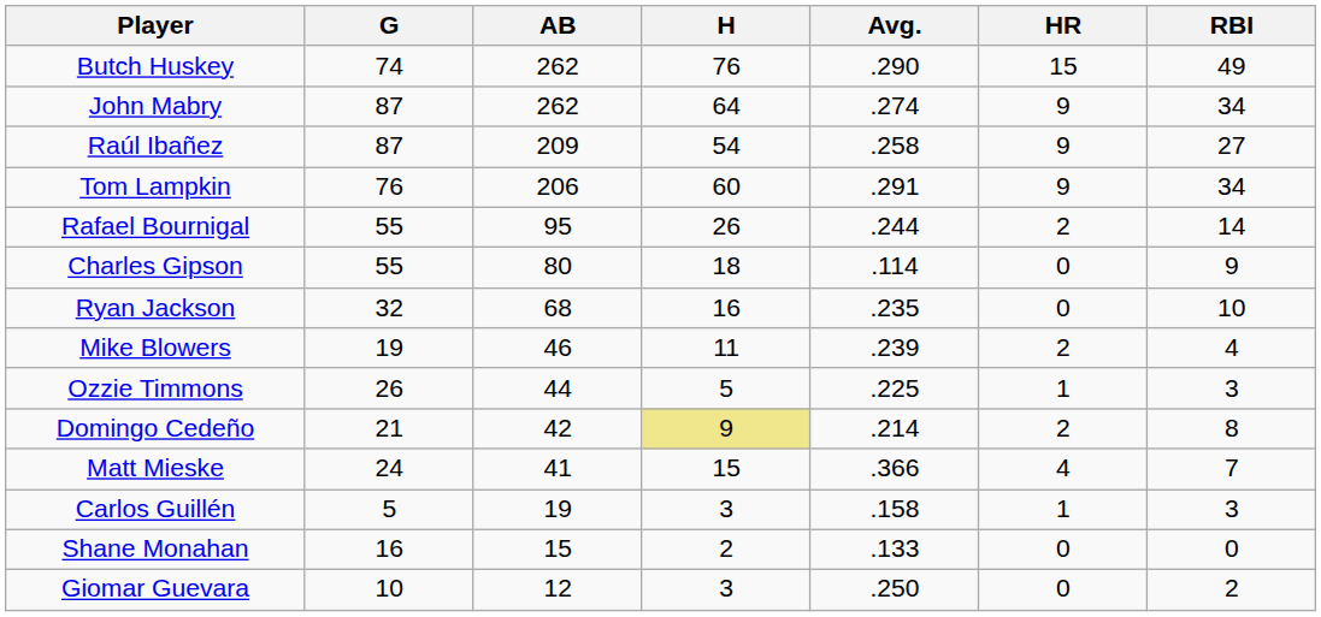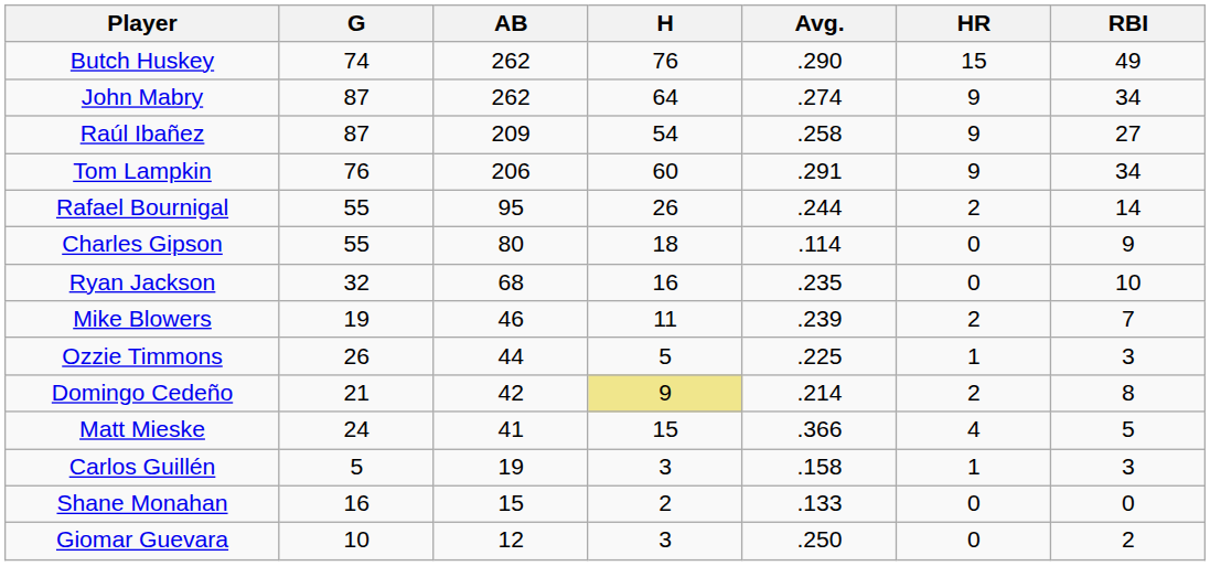Mike Blowers | RBI: 4 -> 7
Matt Mieske | RBI: 7 -> 5
